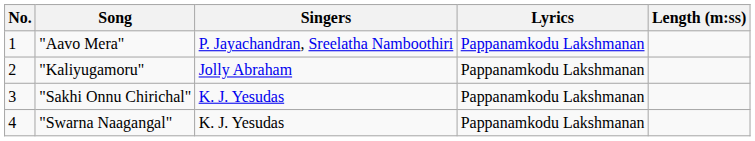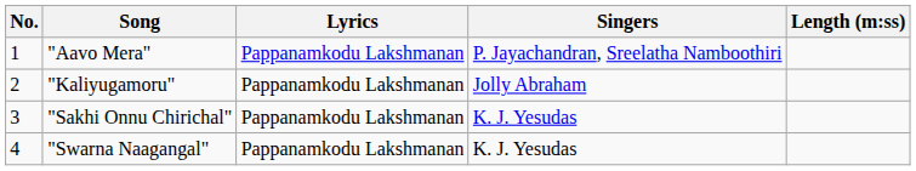columns swapped: Singers <-> Lyrics
